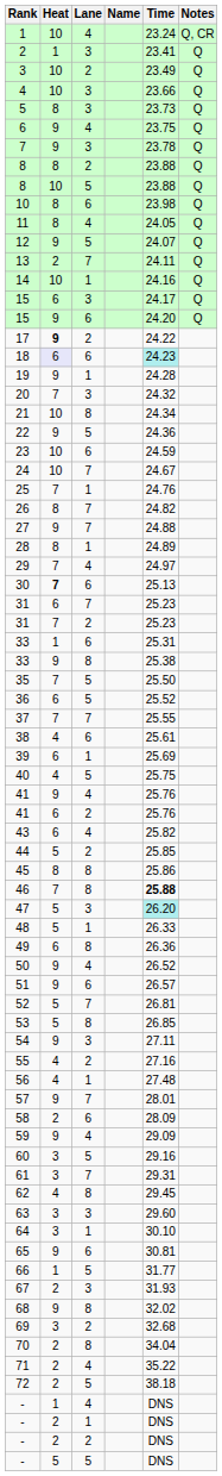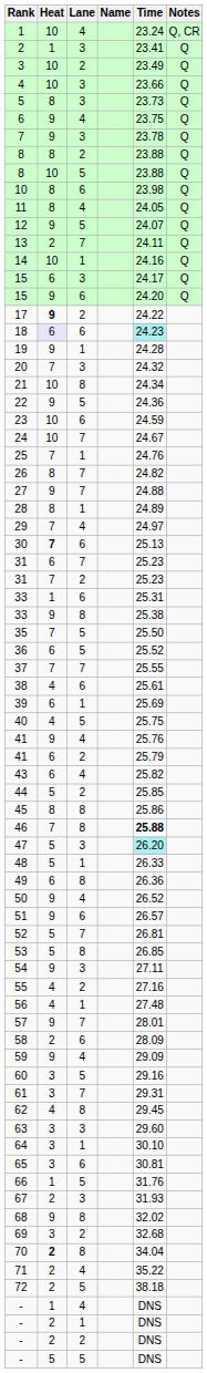41 / 2 | Time: 25.76 -> 25.79
65 | Heat: 9 -> 3
66 | Time: 31.77 -> 31.76
70 | Heat: normal -> bold
